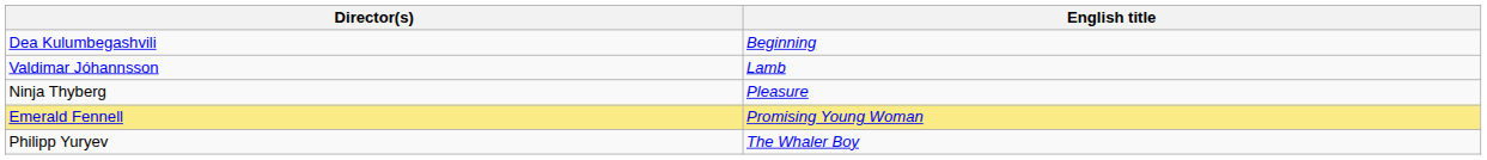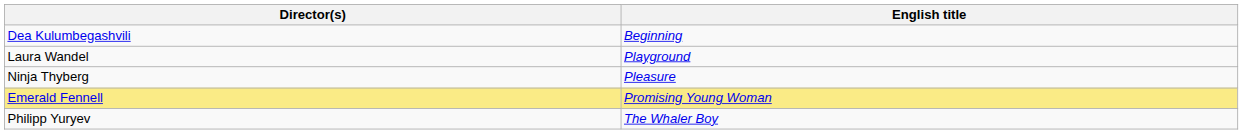- row: Valdimar Jóhannsson | Lamb
+ row: Laura Wandel | Playground
